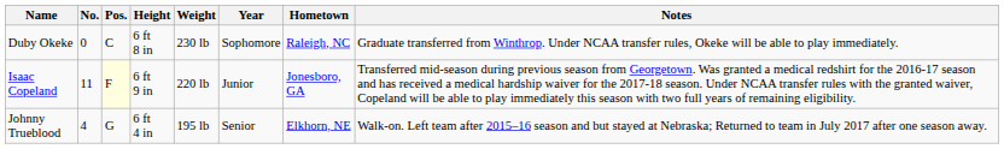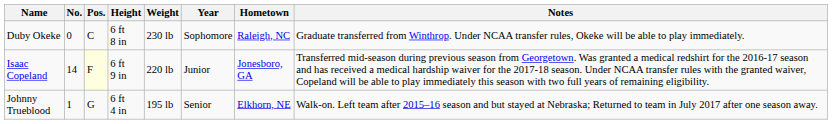Isaac Copeland | No.: 11 -> 14
Johnny Trueblood | No.: 4 -> 1
